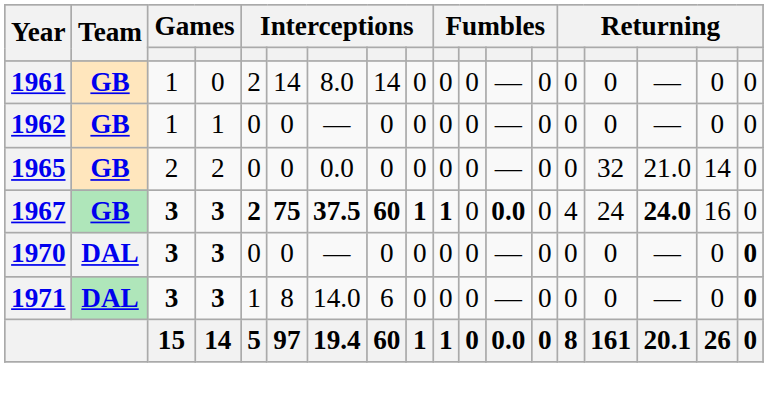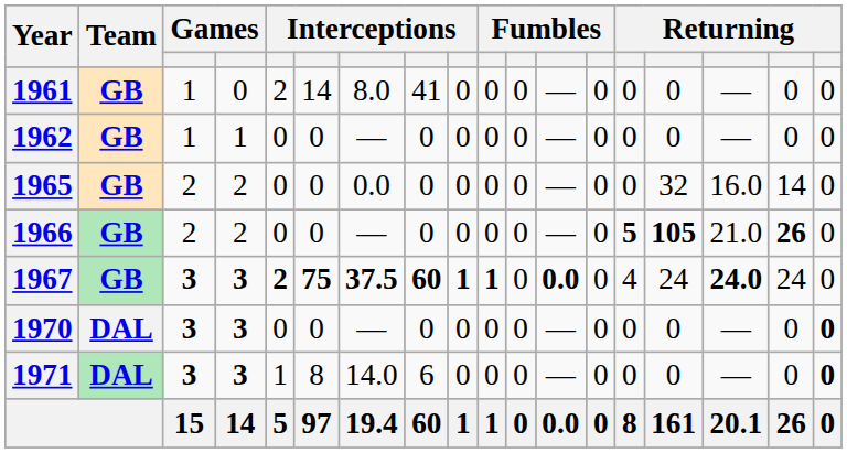1961 | column 8: 14 -> 41
1965 | column 16: 21.0 -> 16.0
+ row: 1966 | GB | 2 | 2 | 0 | 0 | — | 0 | 0 | 0 | 0 | — | 0 | 5 | 105 | 21.0 | 26 | 0
1967 | column 17: 16 -> 24
